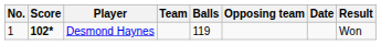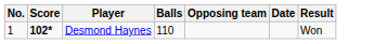- column: Team
Desmond Haynes | Balls: 119 -> 110
